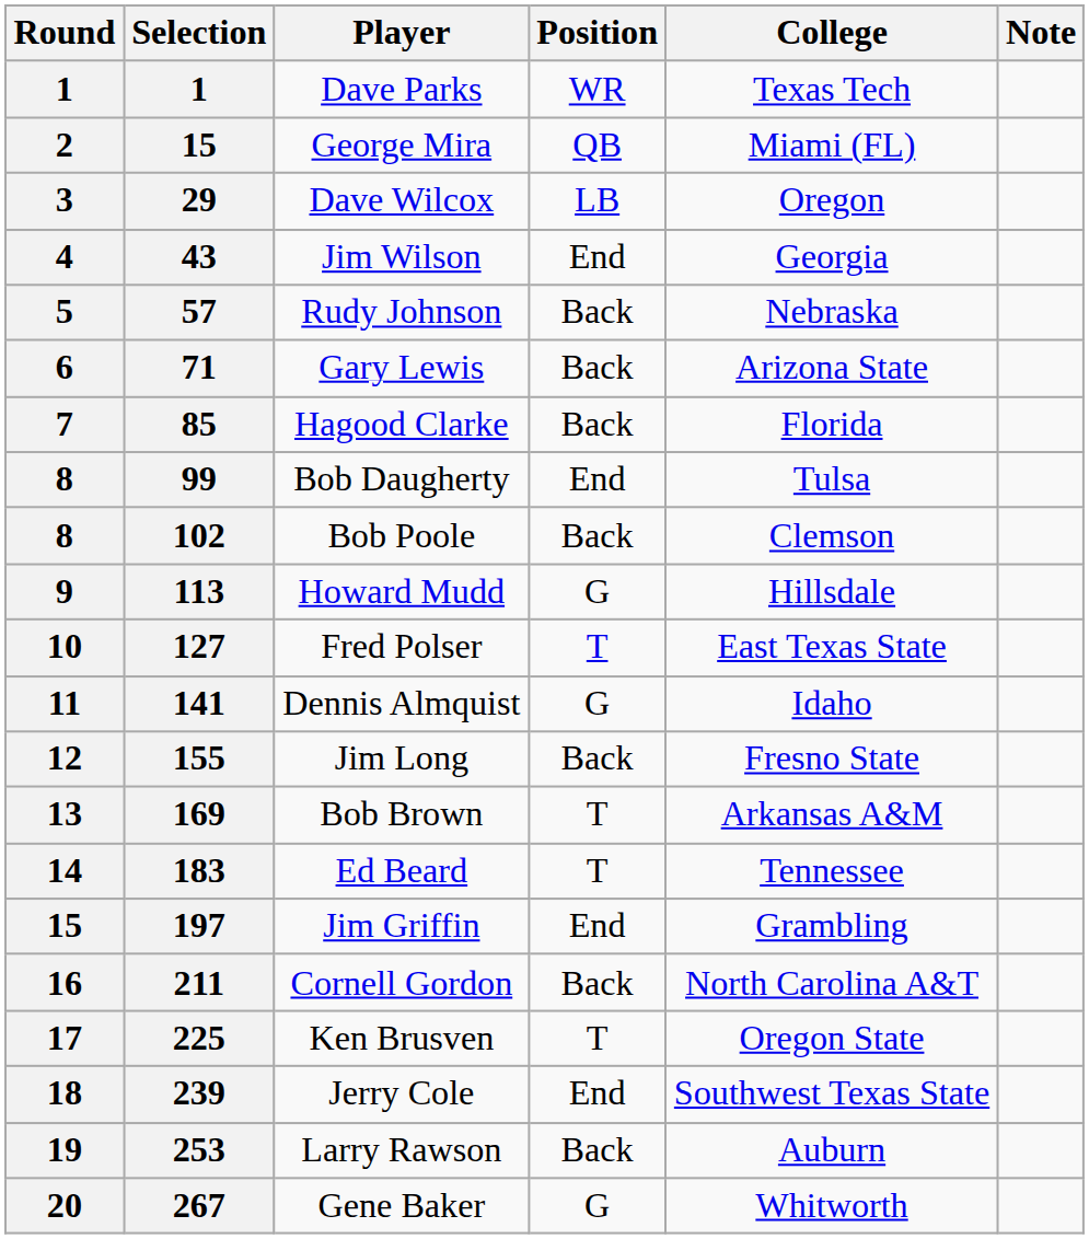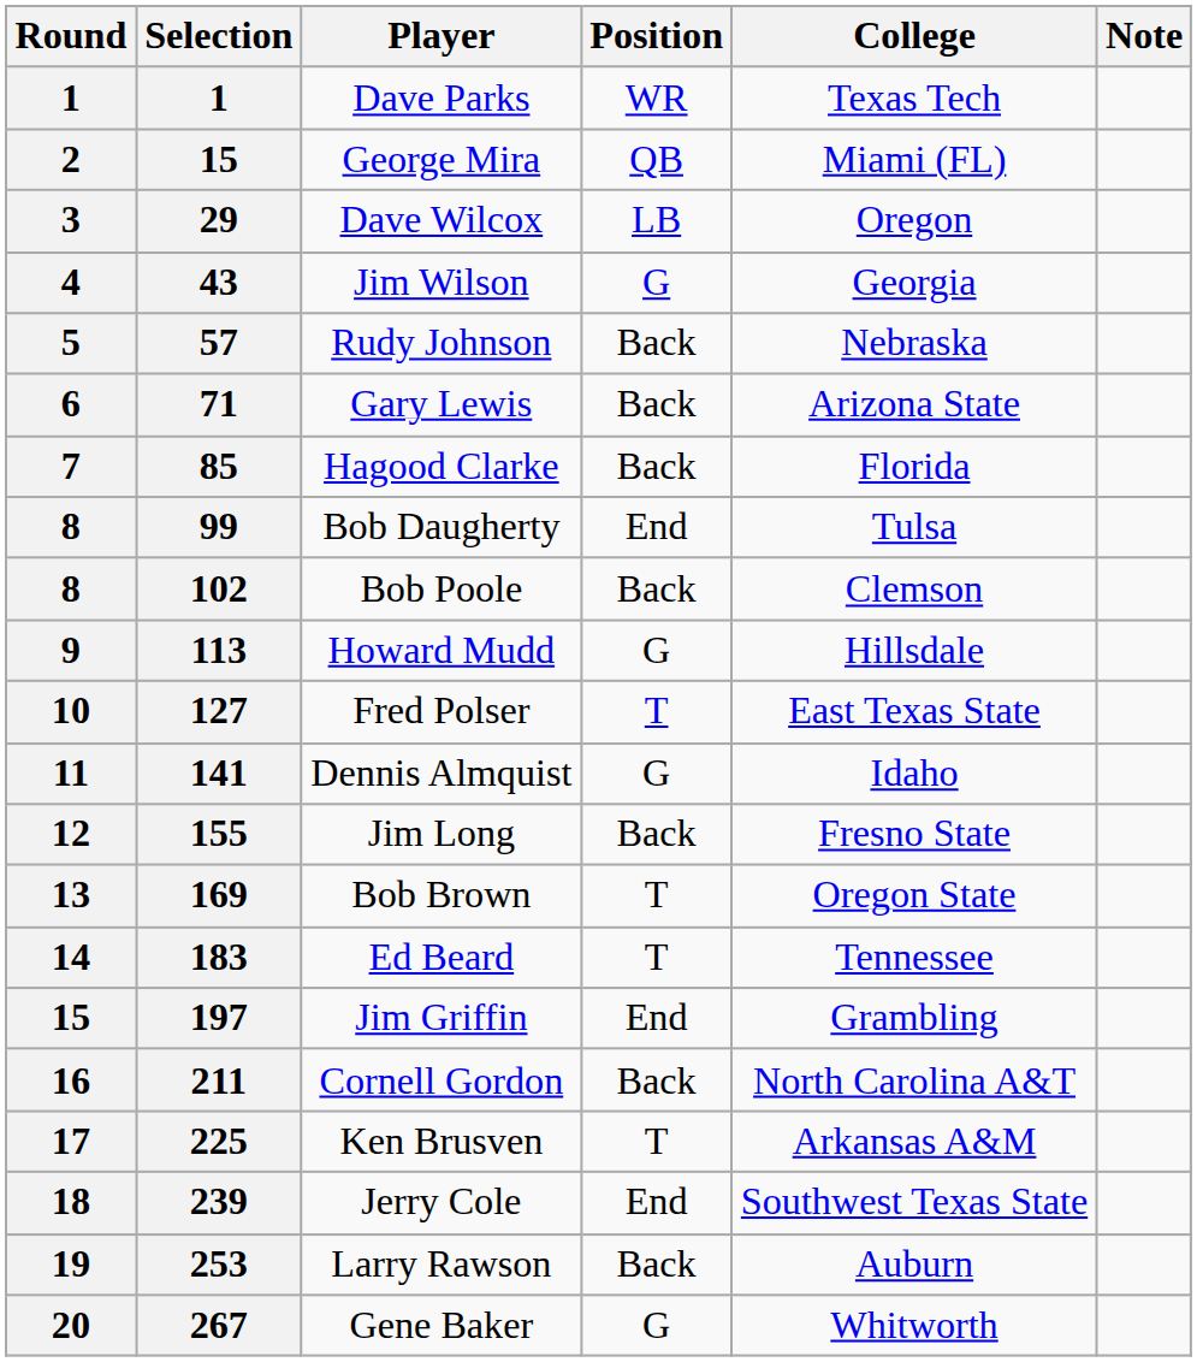Jim Wilson | Position: End -> G
Bob Brown | College: Arkansas A&M -> Oregon State
Ken Brusven | College: Oregon State -> Arkansas A&M
